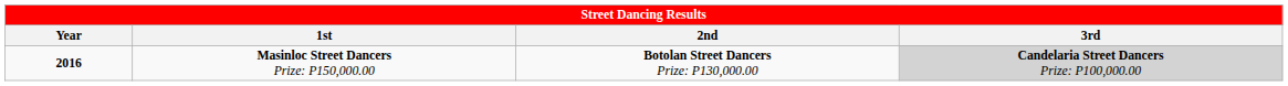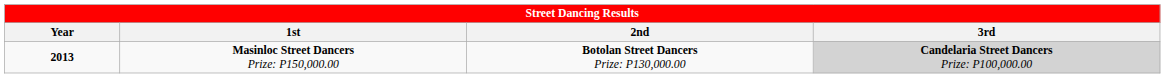Masinloc Street Dancers Prize: P150,000.00 | Year: 2016 -> 2013
